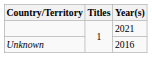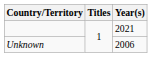Unknown | Year(s): 2016 -> 2006
